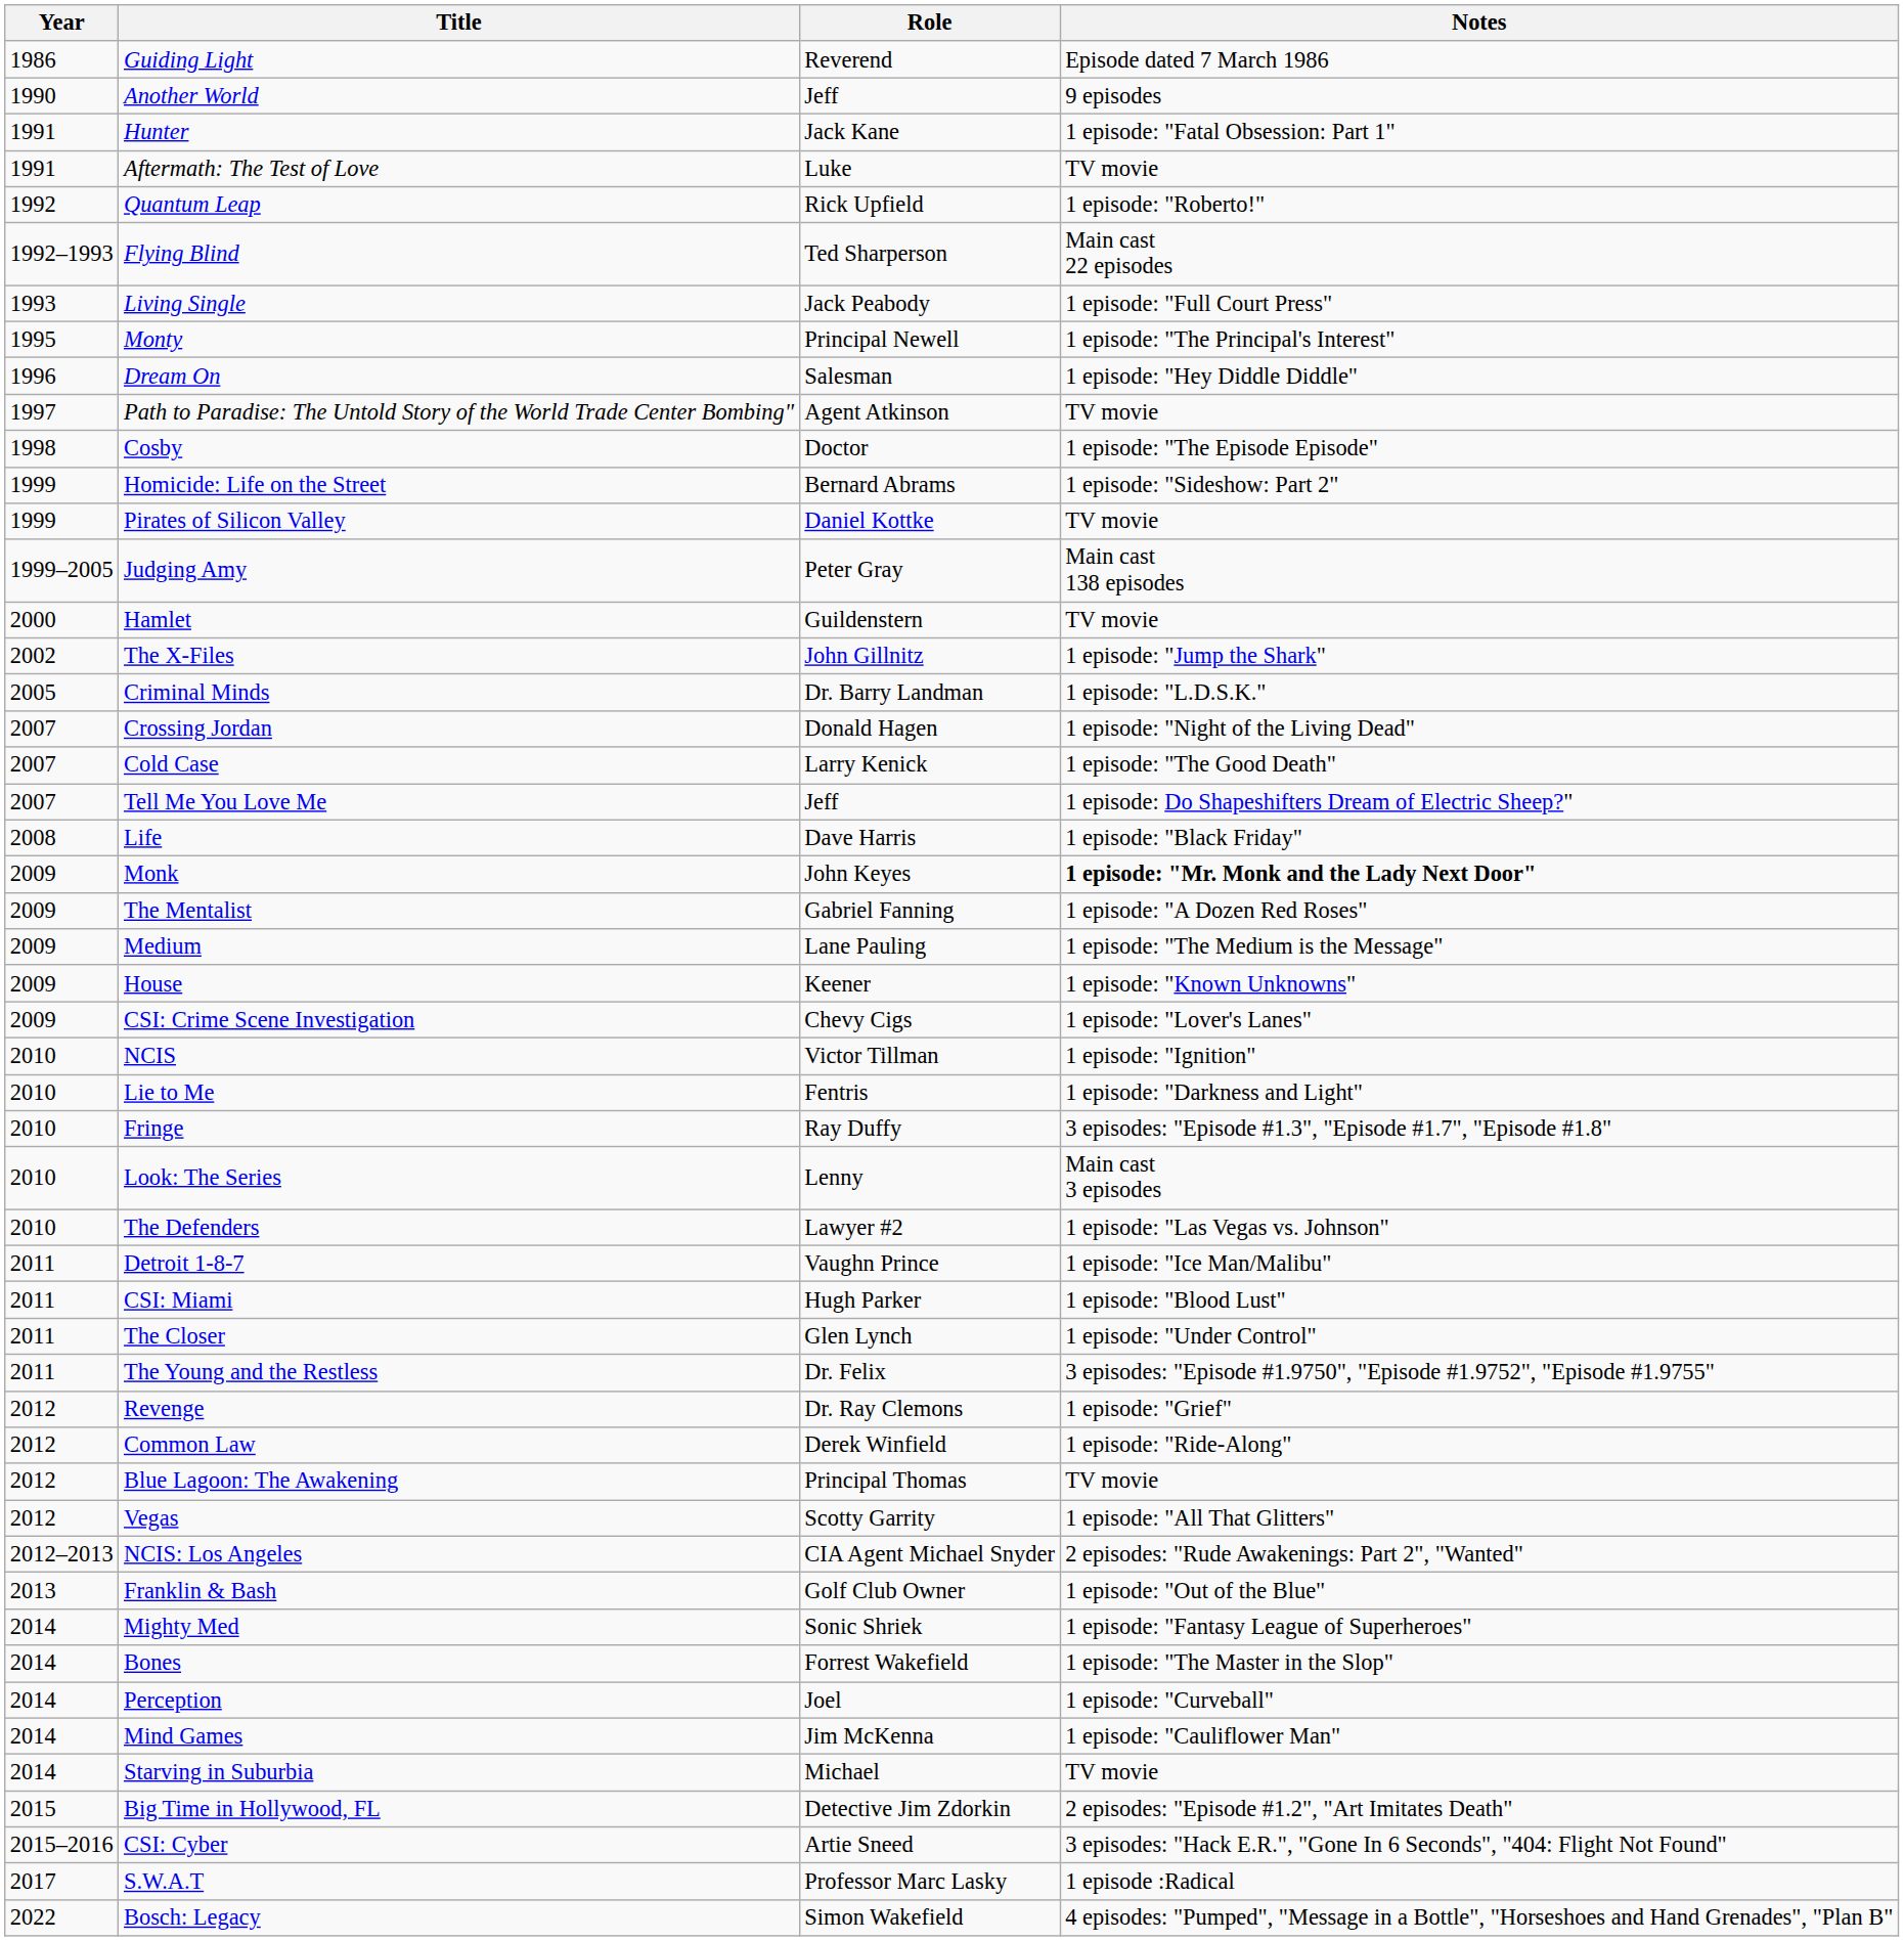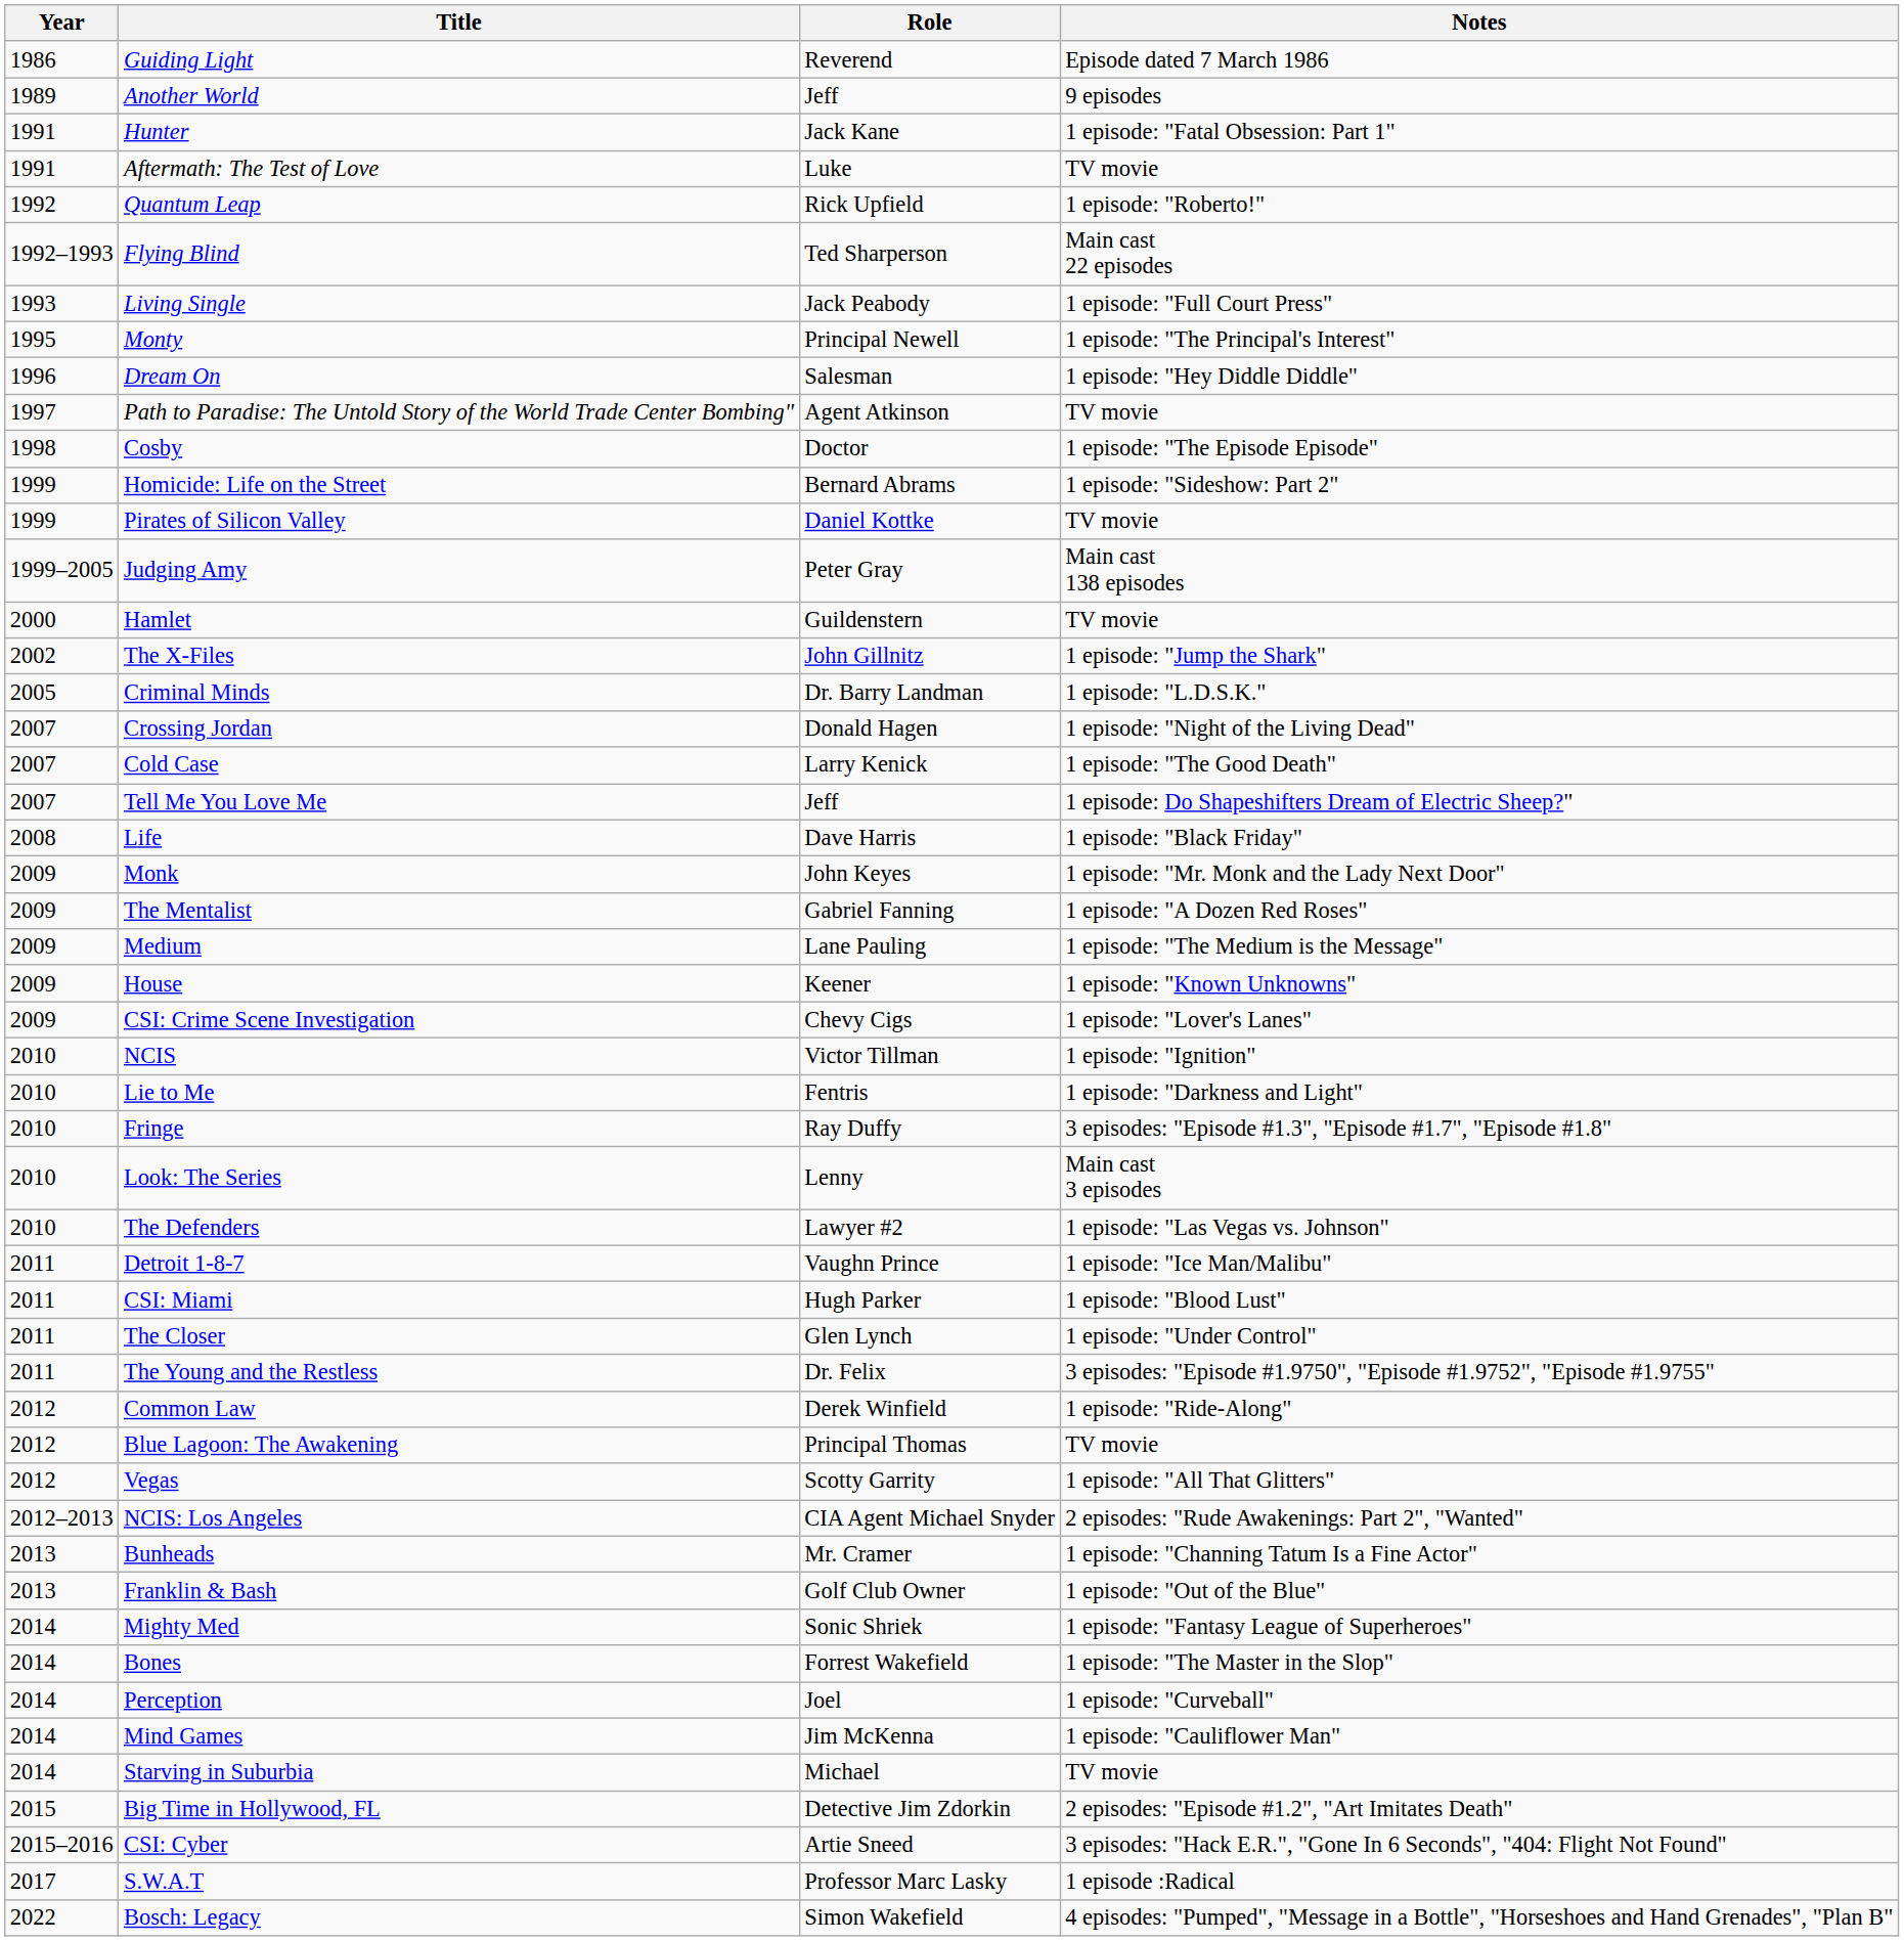Another World | Year: 1990 -> 1989
Monk | Notes: bold -> normal
- row: 2012 | Revenge | Dr. Ray Clemons | 1 episode: "Grief"
+ row: 2013 | Bunheads | Mr. Cramer | 1 episode: "Channing Tatum Is a Fine Actor"
